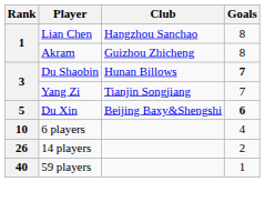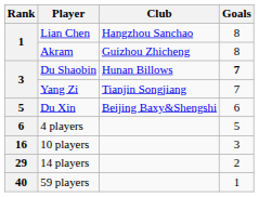Du Xin | Goals: bold -> normal
+ row: 6 | 4 players | 5
- row: 10 | 6 players | 4
+ row: 16 | 10 players | 3
14 players | Rank: 26 -> 29
